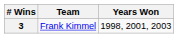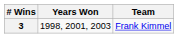columns swapped: Team <-> Years Won
